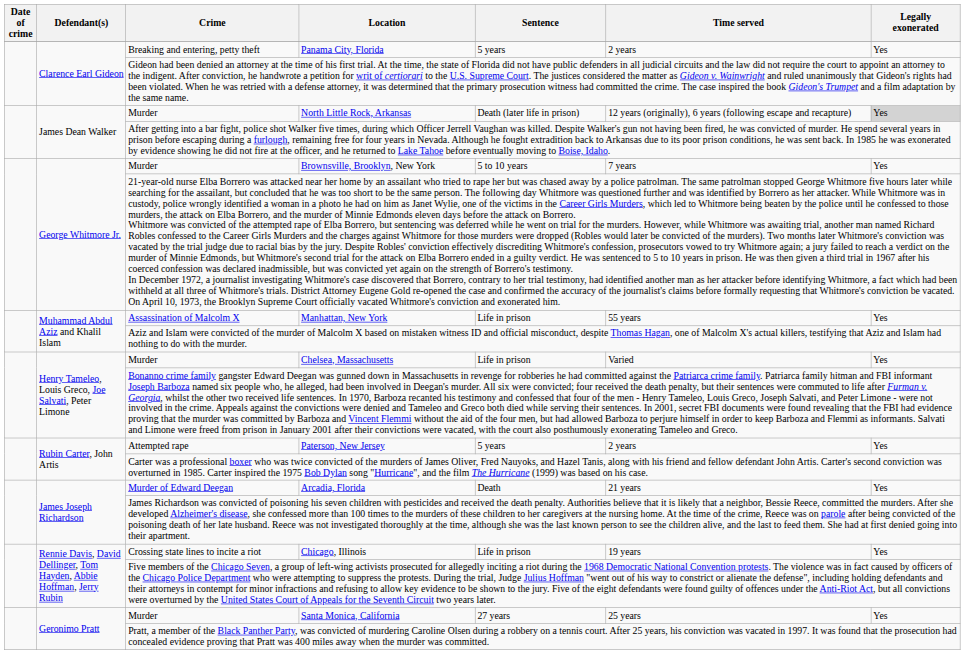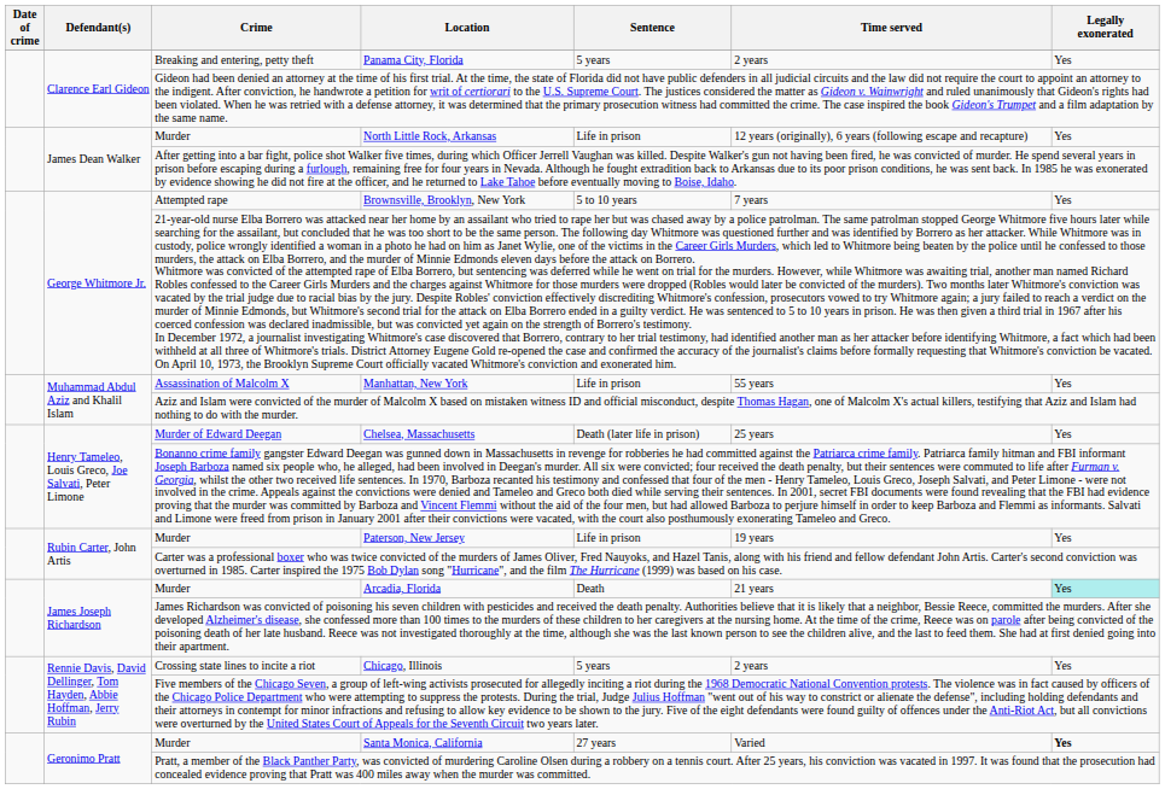North Little Rock, Arkansas | Sentence: Death (later life in prison) -> Life in prison
North Little Rock, Arkansas | Legally exonerated: lightgrey background -> no background
Brownsville, Brooklyn, New York | Crime: Murder -> Attempted rape
Chelsea, Massachusetts | Crime: Murder -> Murder of Edward Deegan
Chelsea, Massachusetts | Sentence: Life in prison -> Death (later life in prison)
Chelsea, Massachusetts | Time served: Varied -> 25 years
Paterson, New Jersey | Crime: Attempted rape -> Murder
Paterson, New Jersey | Sentence: 5 years -> Life in prison
Paterson, New Jersey | Time served: 2 years -> 19 years
Arcadia, Florida | Crime: Murder of Edward Deegan -> Murder
Arcadia, Florida | Legally exonerated: no background -> paleturquoise background
Chicago, Illinois | Sentence: Life in prison -> 5 years
Chicago, Illinois | Time served: 19 years -> 2 years
Santa Monica, California | Time served: 25 years -> Varied
Santa Monica, California | Legally exonerated: normal -> bold
